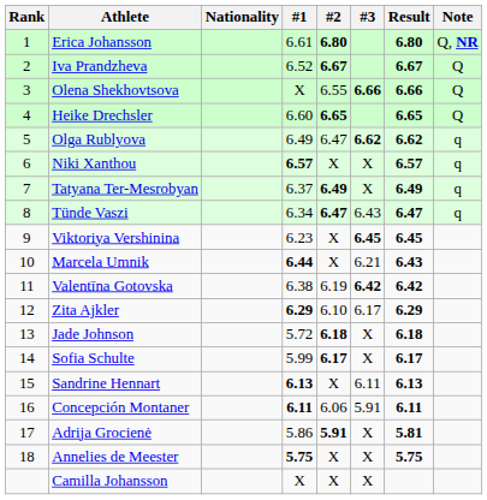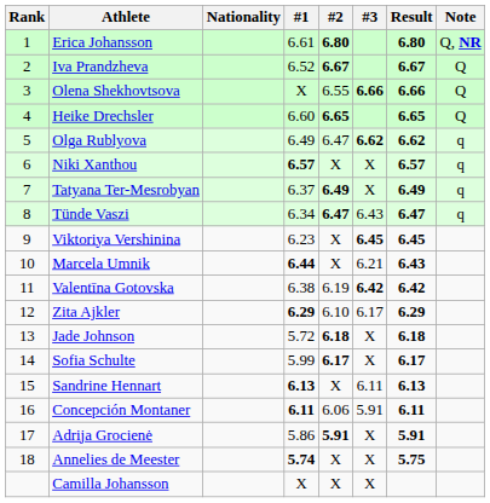Adrija Grocienė | Result: 5.81 -> 5.91
Annelies de Meester | #1: 5.75 -> 5.74
